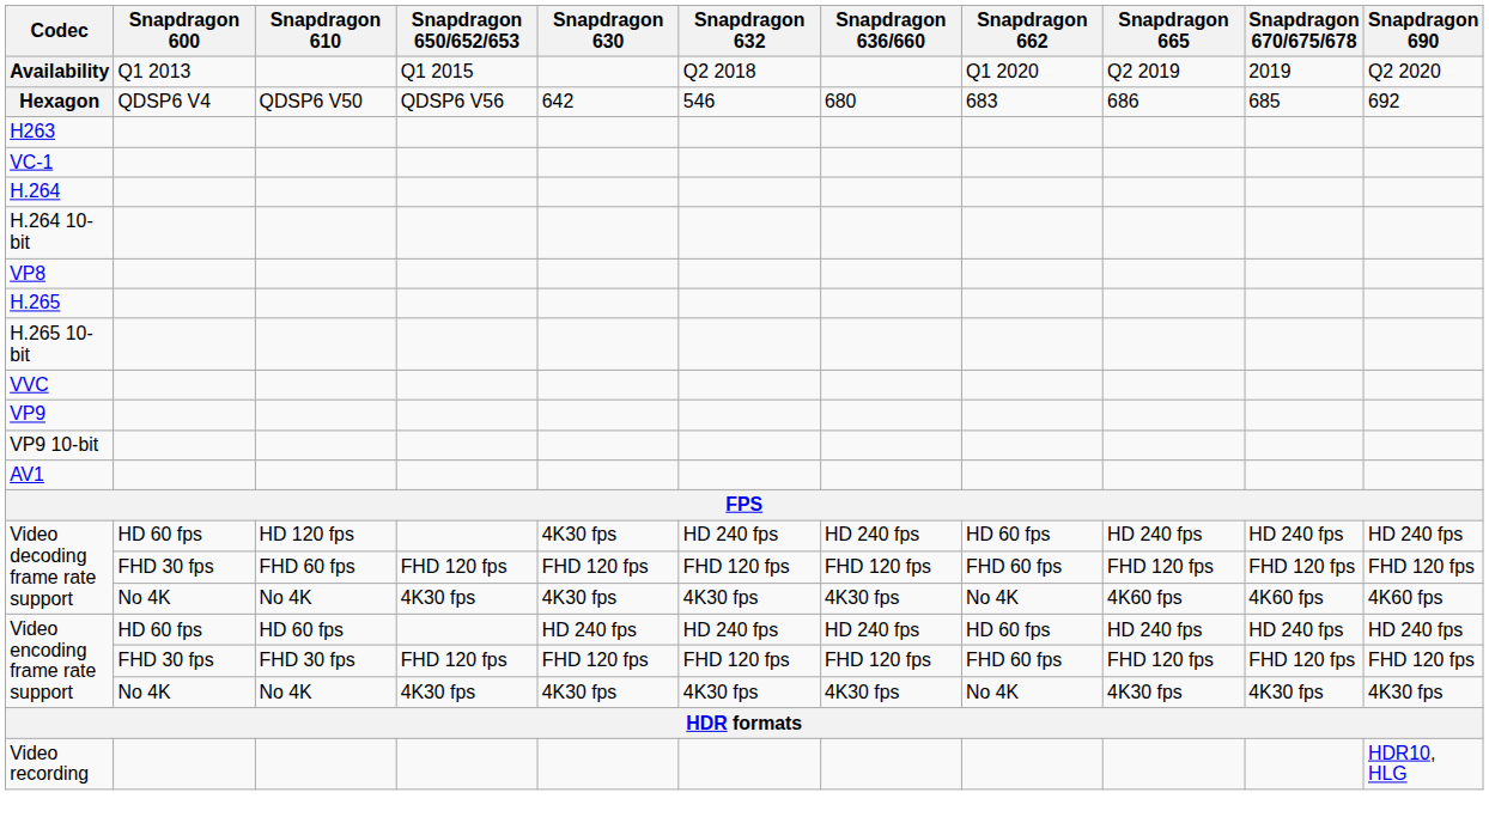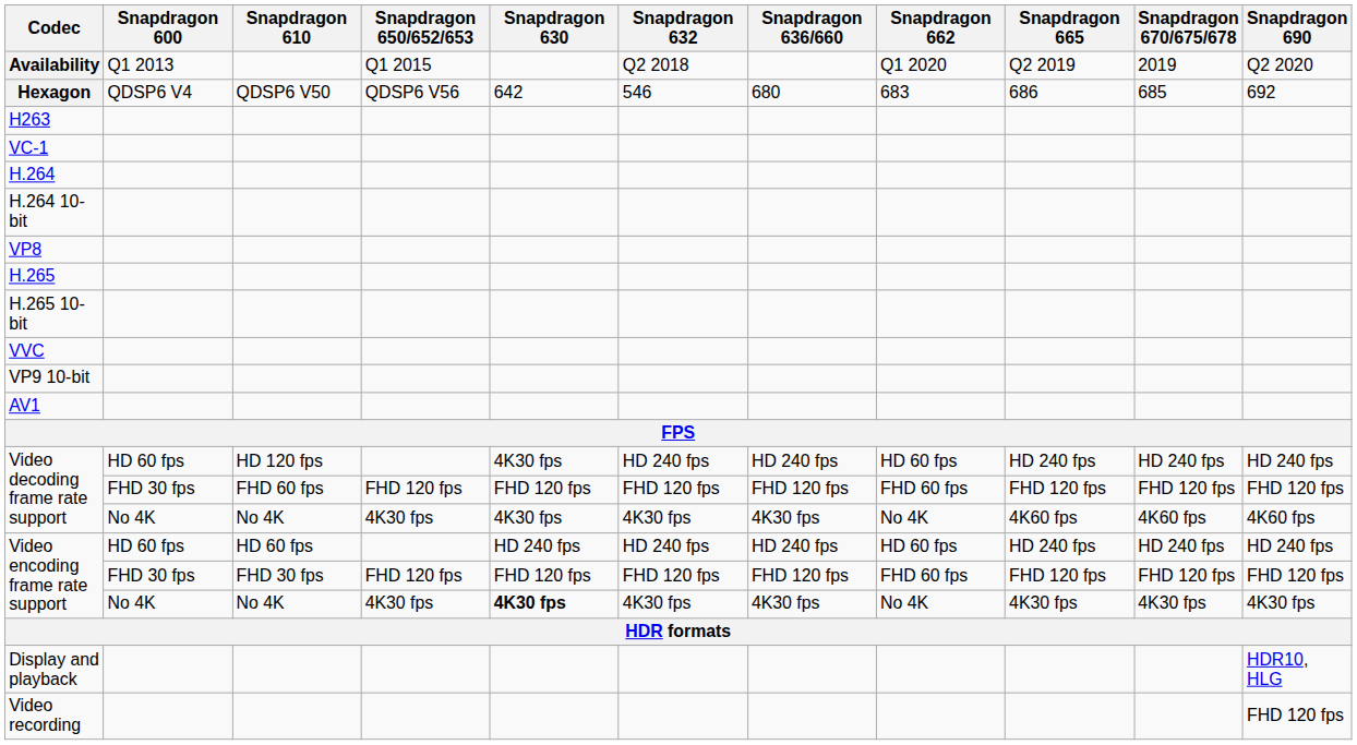- row: VP9
Video encoding frame rate support / No 4K | Snapdragon 630: normal -> bold
+ row: Display and playback | HDR10, HLG
Video recording | Snapdragon 690: HDR10, HLG -> FHD 120 fps
